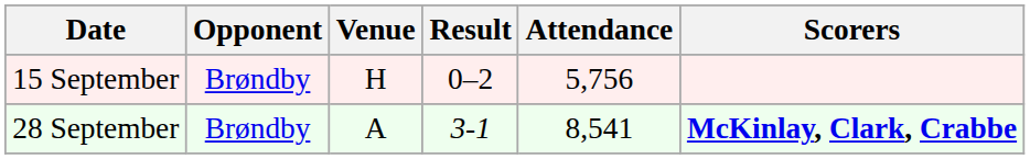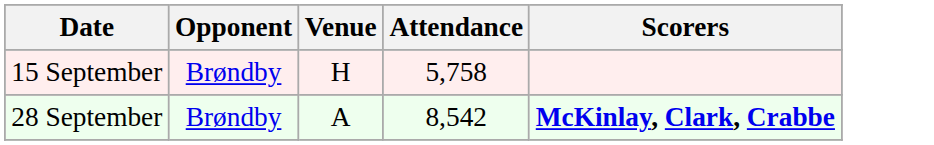- column: Result | 0–2 | 3-1
15 September | Attendance: 5,756 -> 5,758
28 September | Attendance: 8,541 -> 8,542
